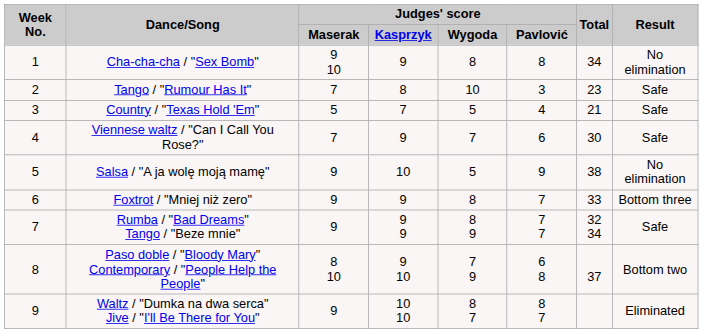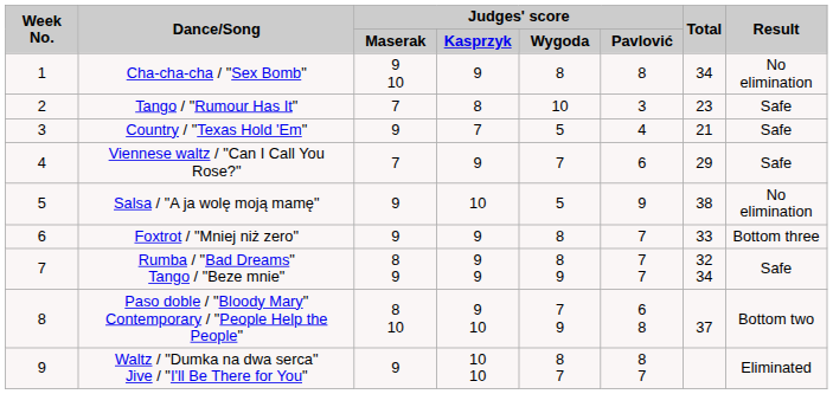Country / "Texas Hold 'Em" | column 3: 5 -> 9
Viennese waltz / "Can I Call You Rose?" | Total: 30 -> 29
Rumba / "Bad Dreams" Tango / "Beze mnie" | column 3: 9 -> 8 9
